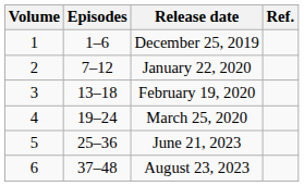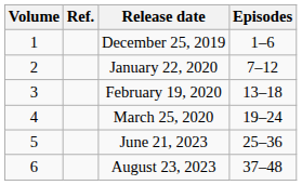columns swapped: Episodes <-> Ref.
